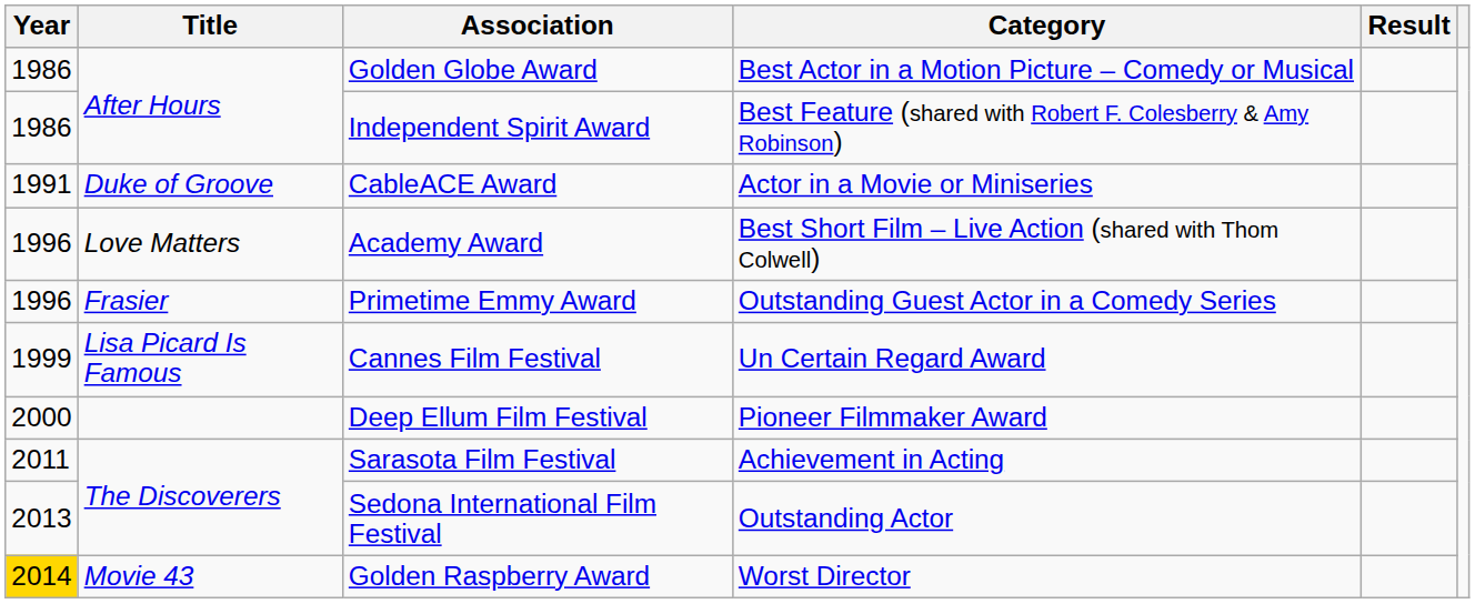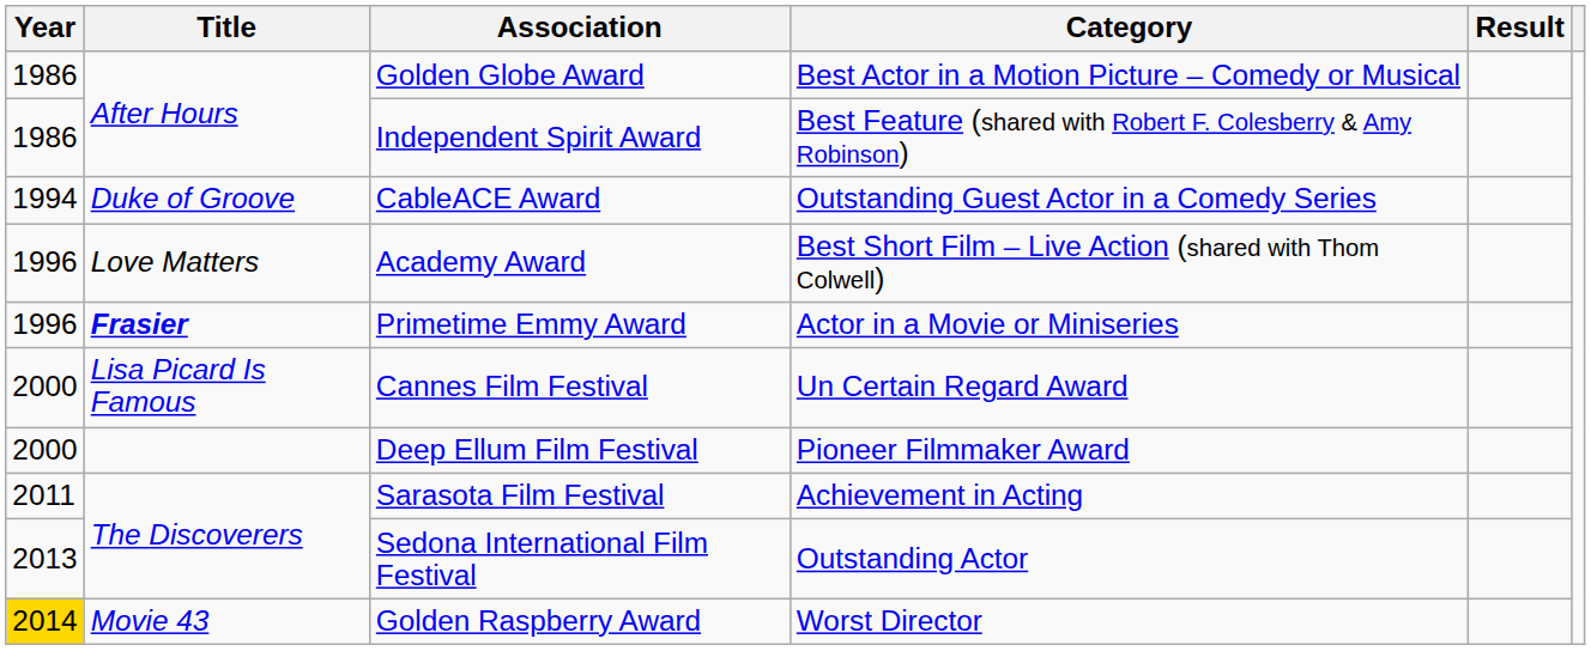CableACE Award | Year: 1991 -> 1994
CableACE Award | Category: Actor in a Movie or Miniseries -> Outstanding Guest Actor in a Comedy Series
Primetime Emmy Award | Title: normal -> bold
Primetime Emmy Award | Category: Outstanding Guest Actor in a Comedy Series -> Actor in a Movie or Miniseries
Cannes Film Festival | Year: 1999 -> 2000
